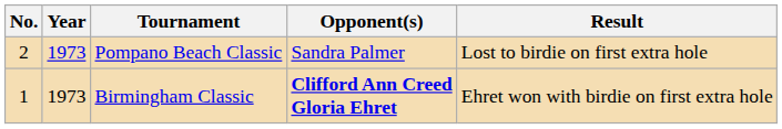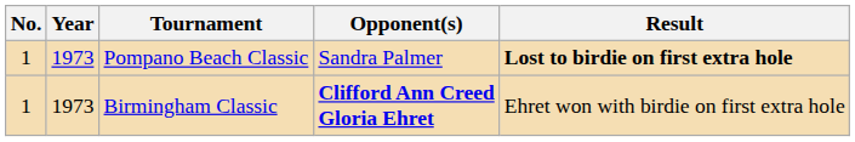Pompano Beach Classic | No.: 2 -> 1
Pompano Beach Classic | Result: normal -> bold
